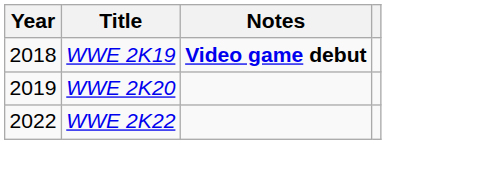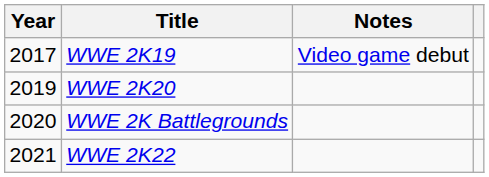WWE 2K19 | Year: 2018 -> 2017
WWE 2K19 | Notes: bold -> normal
+ row: 2020 | WWE 2K Battlegrounds
WWE 2K22 | Year: 2022 -> 2021
